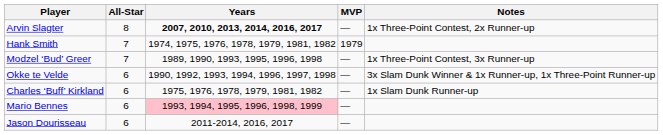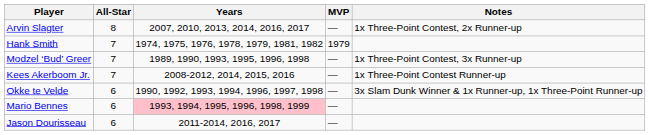Arvin Slagter | Years: bold -> normal
+ row: Kees Akerboom Jr. | 7 | 2008-2012, 2014, 2015, 2016 | — | 1x Three-Point Contest Runner-up
- row: Charles ‘Buff’ Kirkland | 6 | 1975, 1976, 1978, 1979, 1981, 1982 | — | 1x Slam Dunk Runner-up
